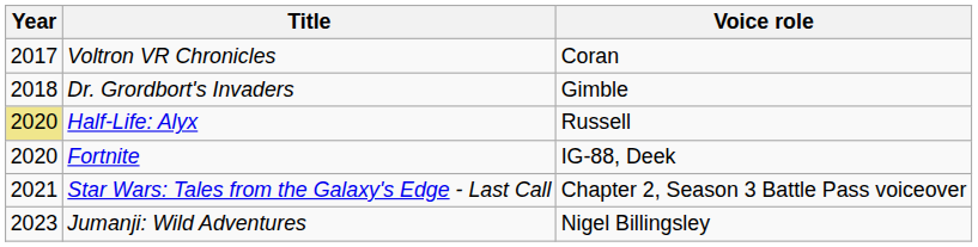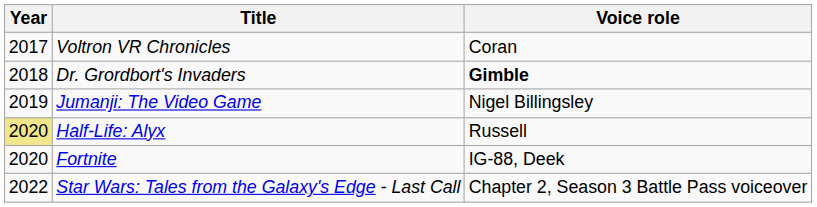Dr. Grordbort's Invaders | Voice role: normal -> bold
+ row: 2019 | Jumanji: The Video Game | Nigel Billingsley
Star Wars: Tales from the Galaxy's Edge - Last Call | Year: 2021 -> 2022
- row: 2023 | Jumanji: Wild Adventures | Nigel Billingsley
